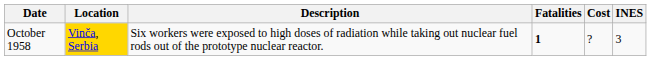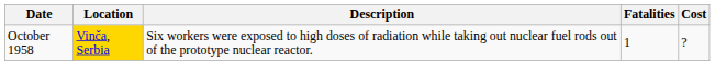- column: INES | 3
October 1958 | Fatalities: bold -> normal
